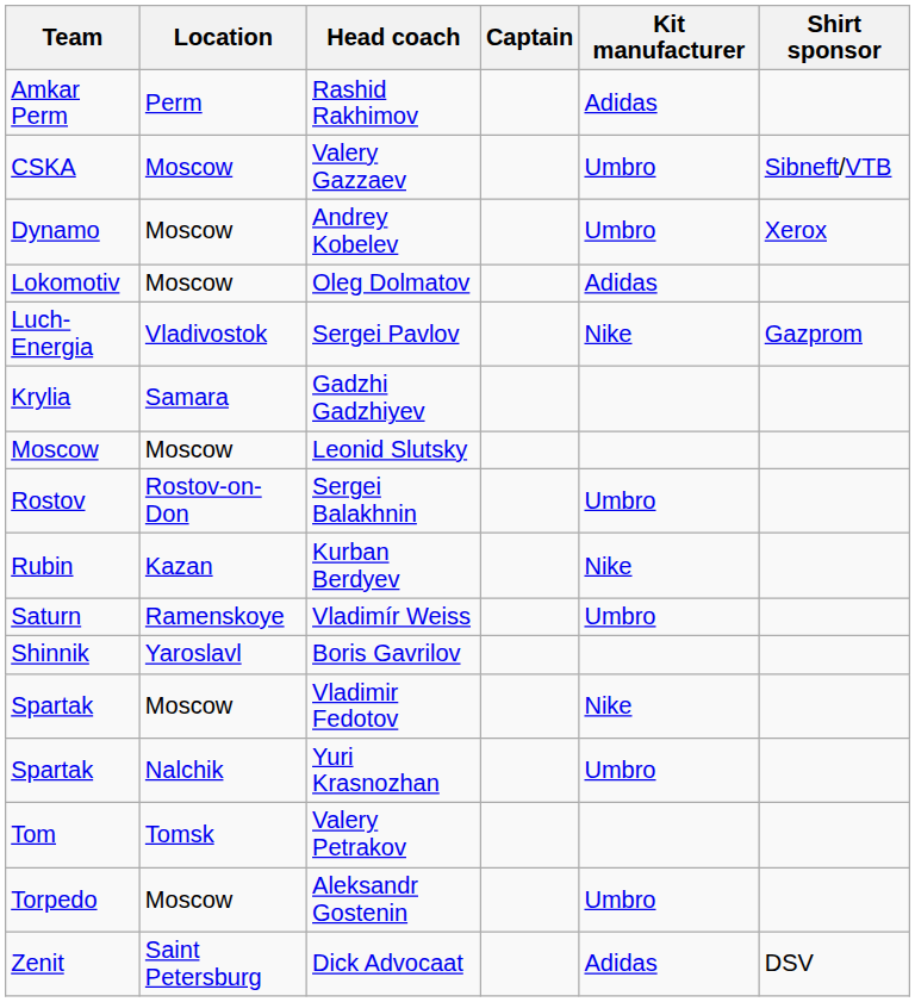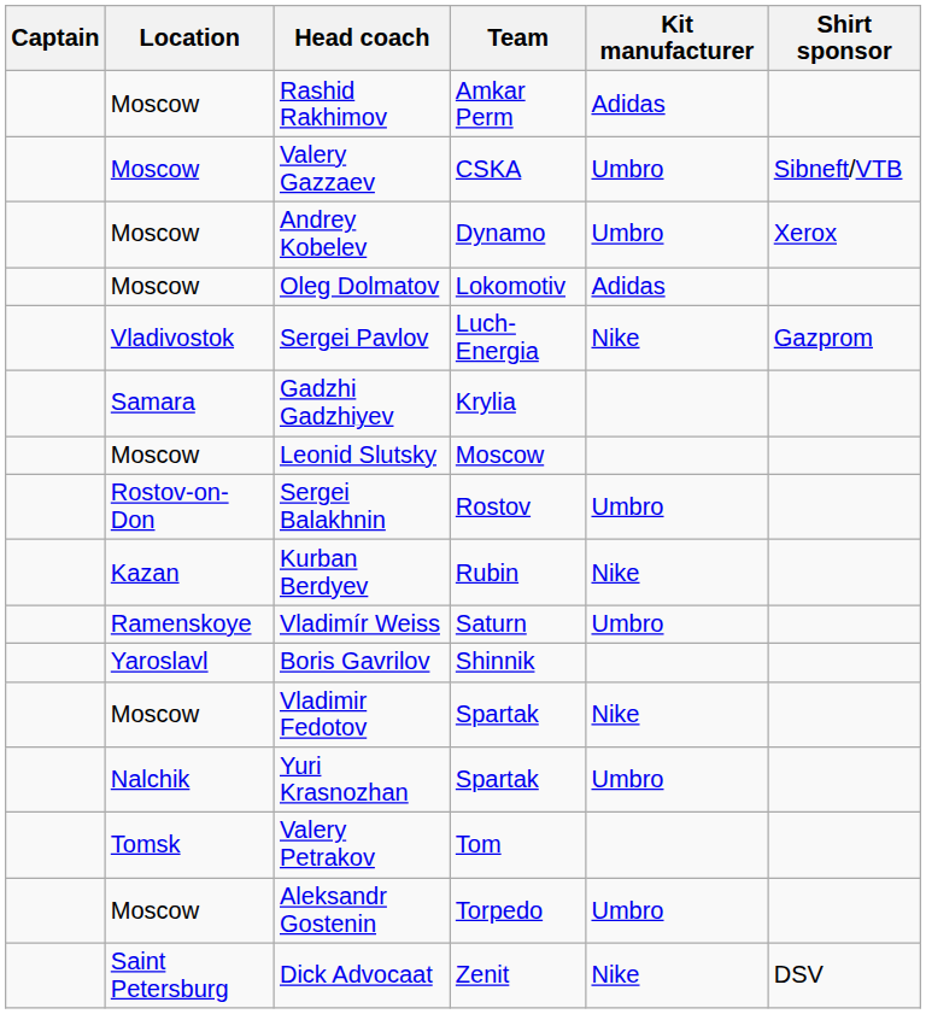columns swapped: Team <-> Captain
Rashid Rakhimov | Location: Perm -> Moscow
Dick Advocaat | Kit manufacturer: Adidas -> Nike
